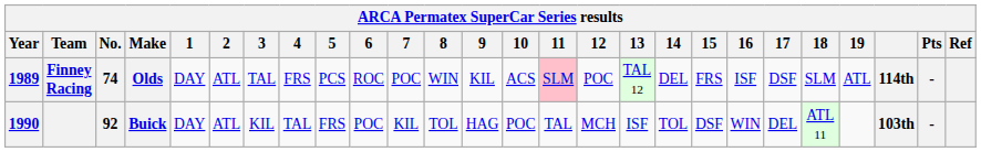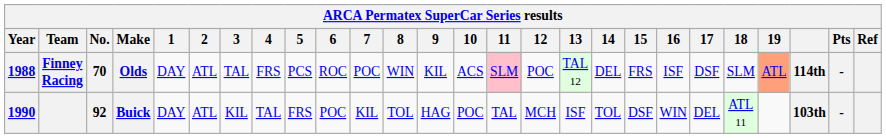Finney Racing | Year: 1989 -> 1988
Finney Racing | No.: 74 -> 70
Finney Racing | 19: no background -> lightsalmon background
